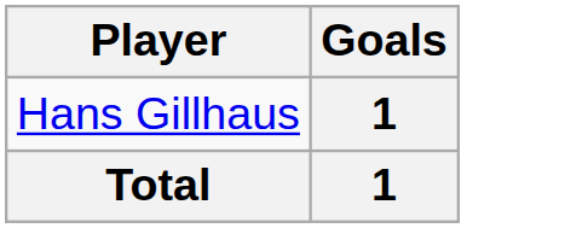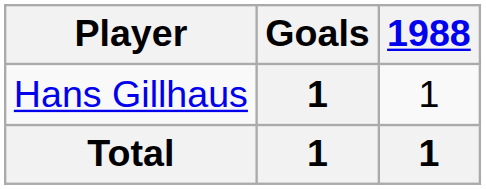+ column: 1988 | 1 | 1
